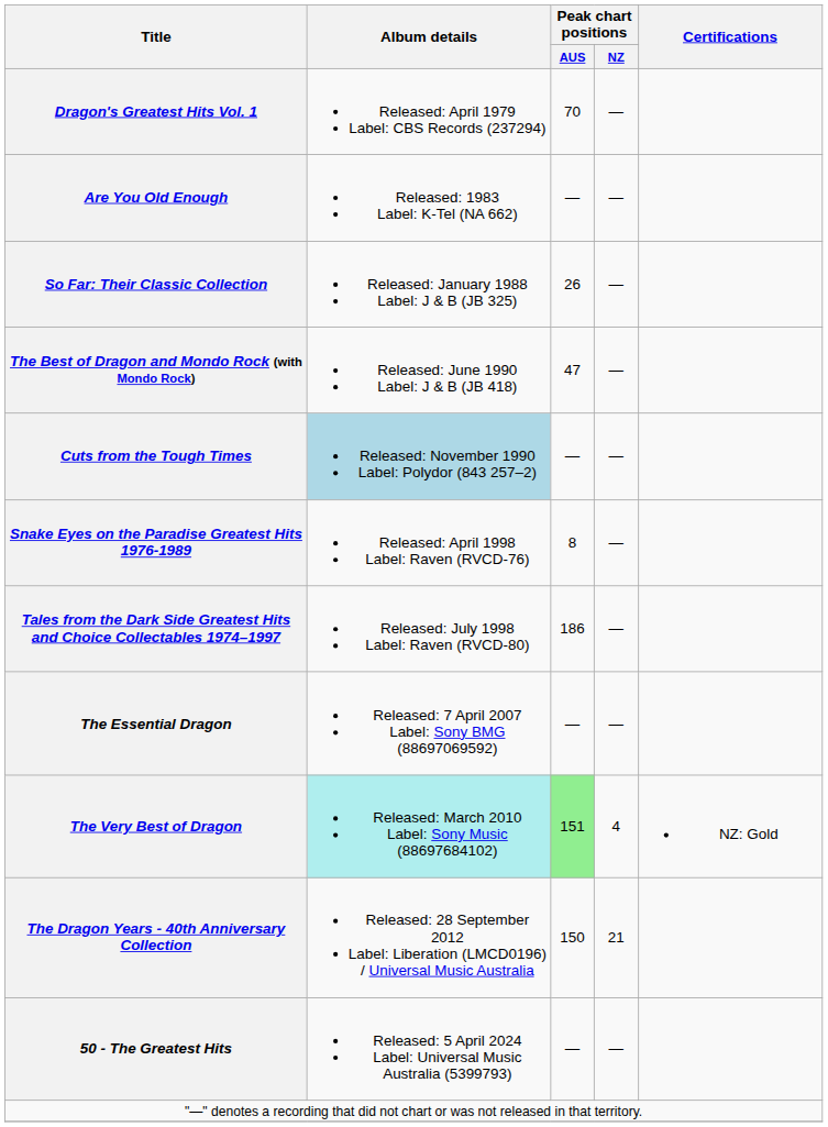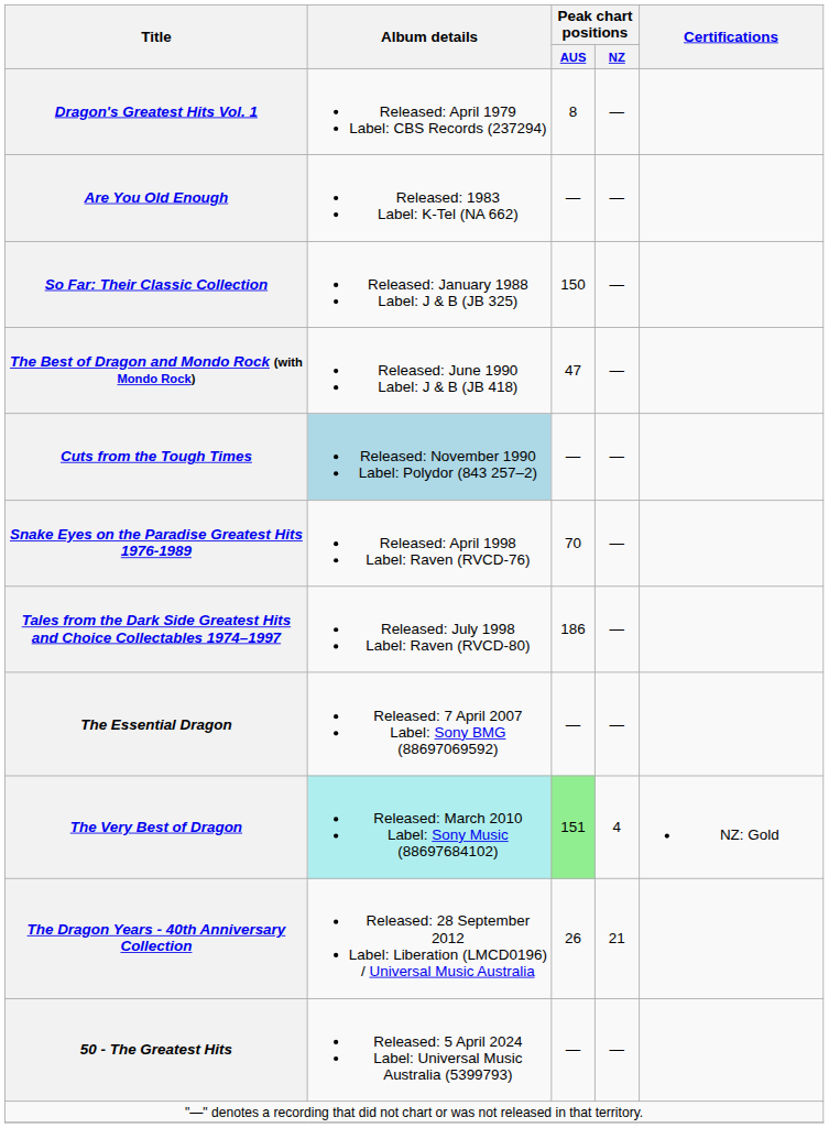Dragon's Greatest Hits Vol. 1 | Peak chart positions / AUS: 70 -> 8
So Far: Their Classic Collection | Peak chart positions / AUS: 26 -> 150
Snake Eyes on the Paradise Greatest Hits 1976-1989 | Peak chart positions / AUS: 8 -> 70
The Dragon Years - 40th Anniversary Collection | Peak chart positions / AUS: 150 -> 26
